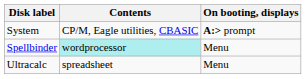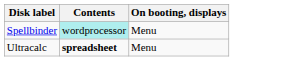- row: System | CP/M, Eagle utilities, CBASIC | A:> prompt
Ultracalc | Contents: normal -> bold
